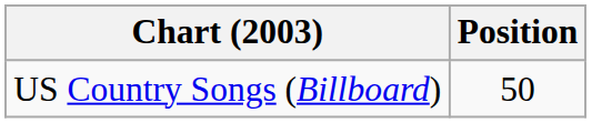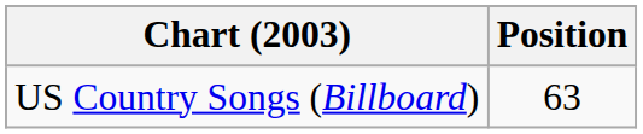US Country Songs (Billboard) | Position: 50 -> 63
